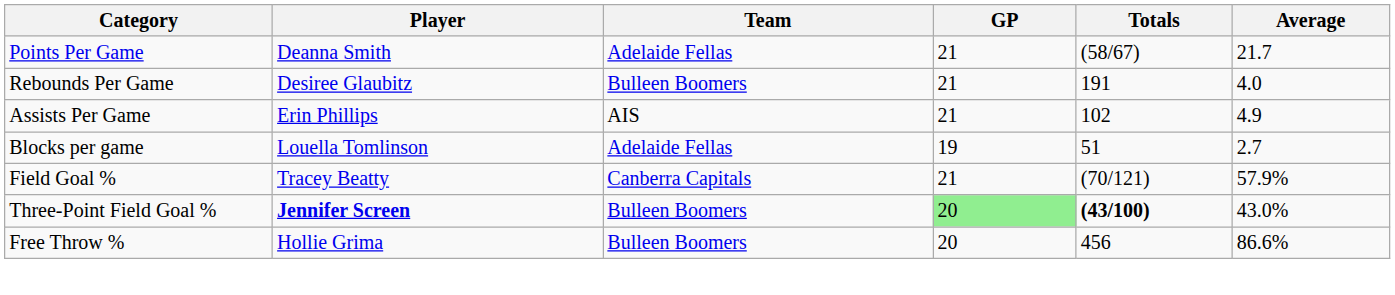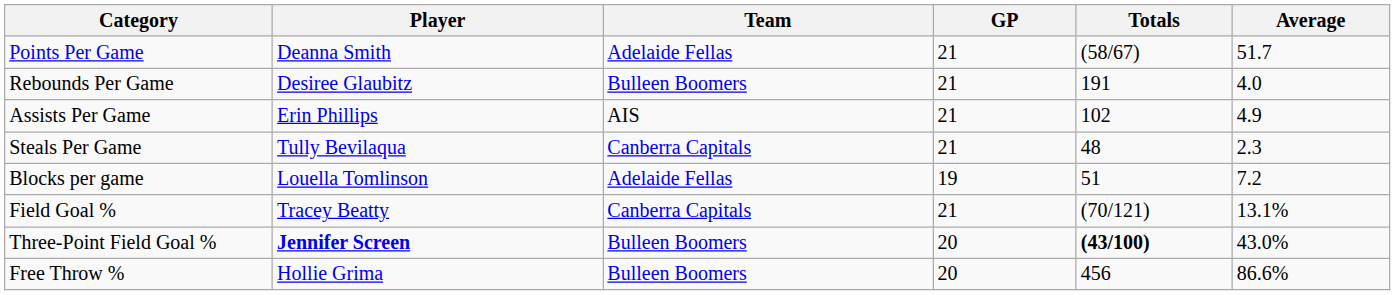Points Per Game | Average: 21.7 -> 51.7
+ row: Steals Per Game | Tully Bevilaqua | Canberra Capitals | 21 | 48 | 2.3
Blocks per game | Average: 2.7 -> 7.2
Field Goal % | Average: 57.9% -> 13.1%
Three-Point Field Goal % | GP: lightgreen background -> no background
